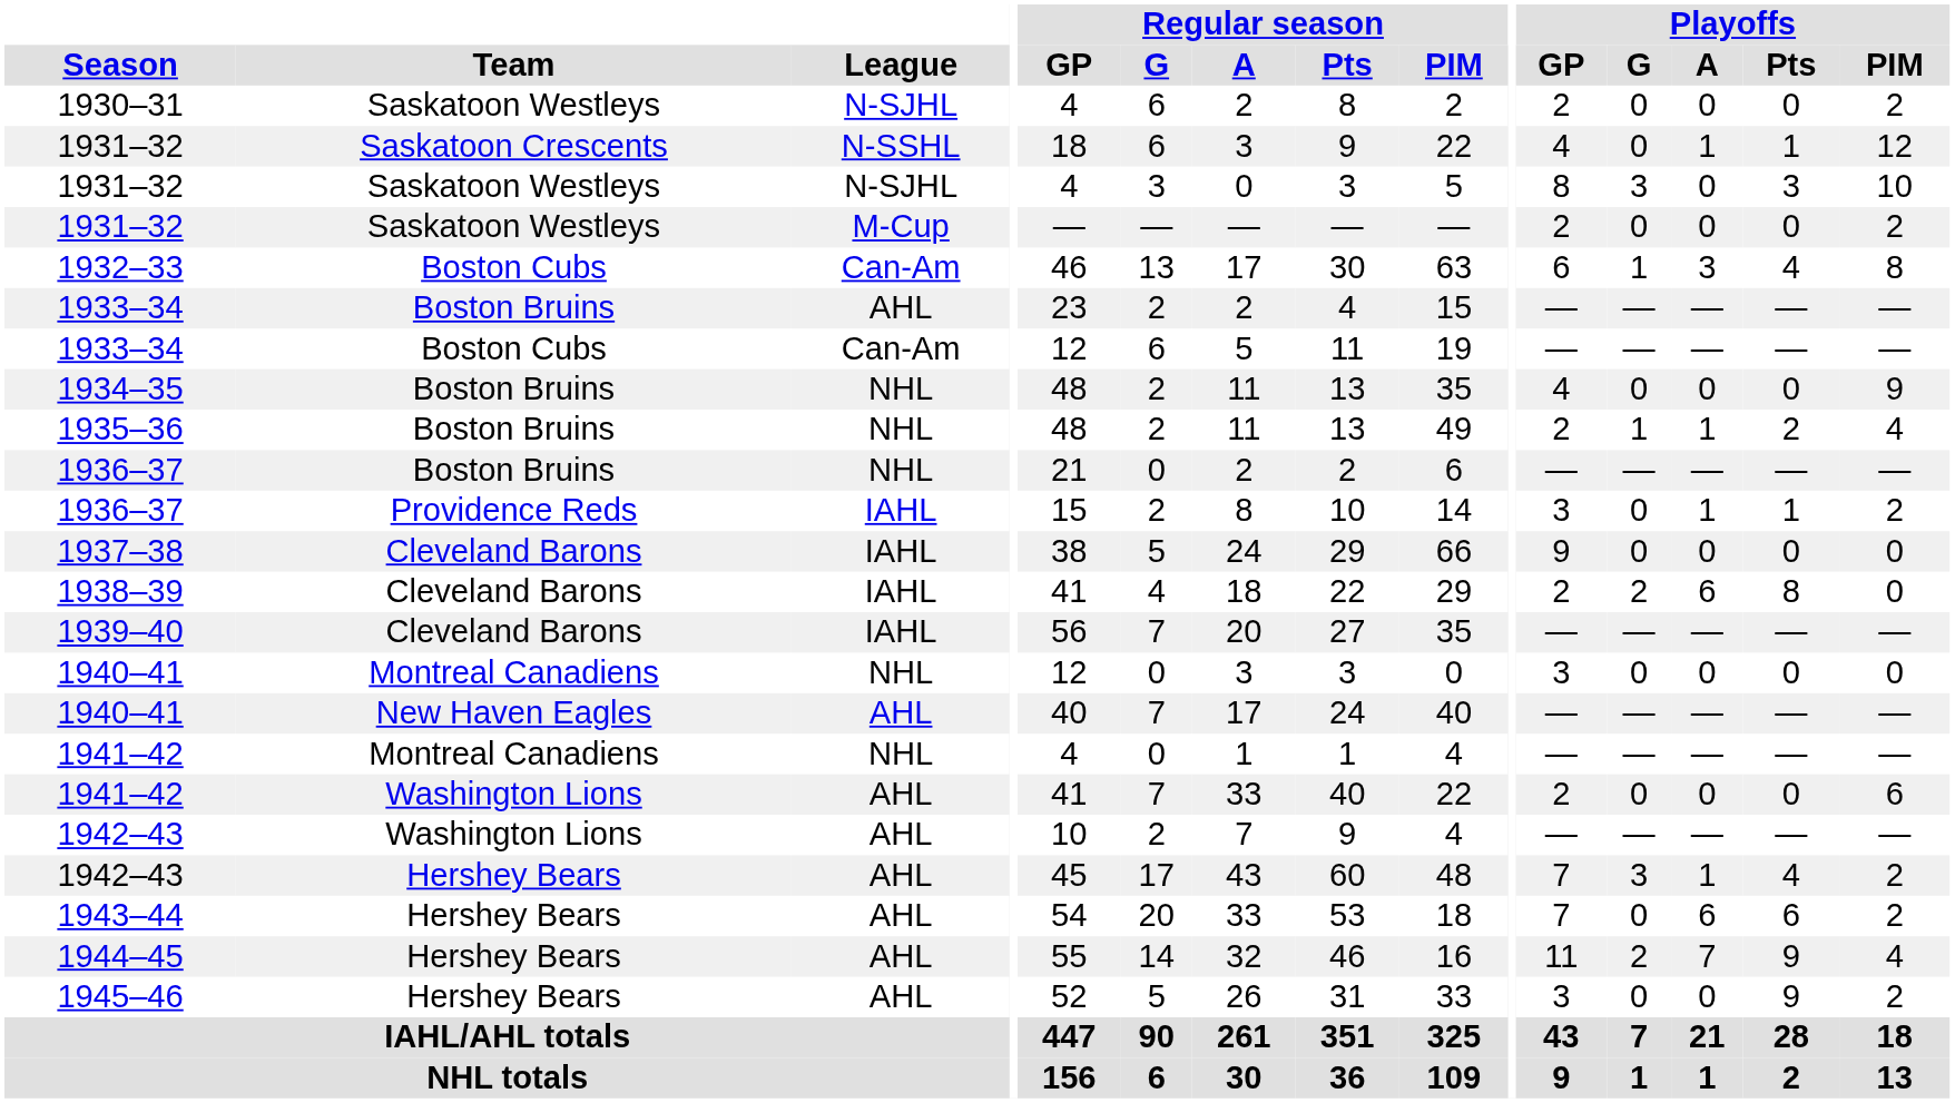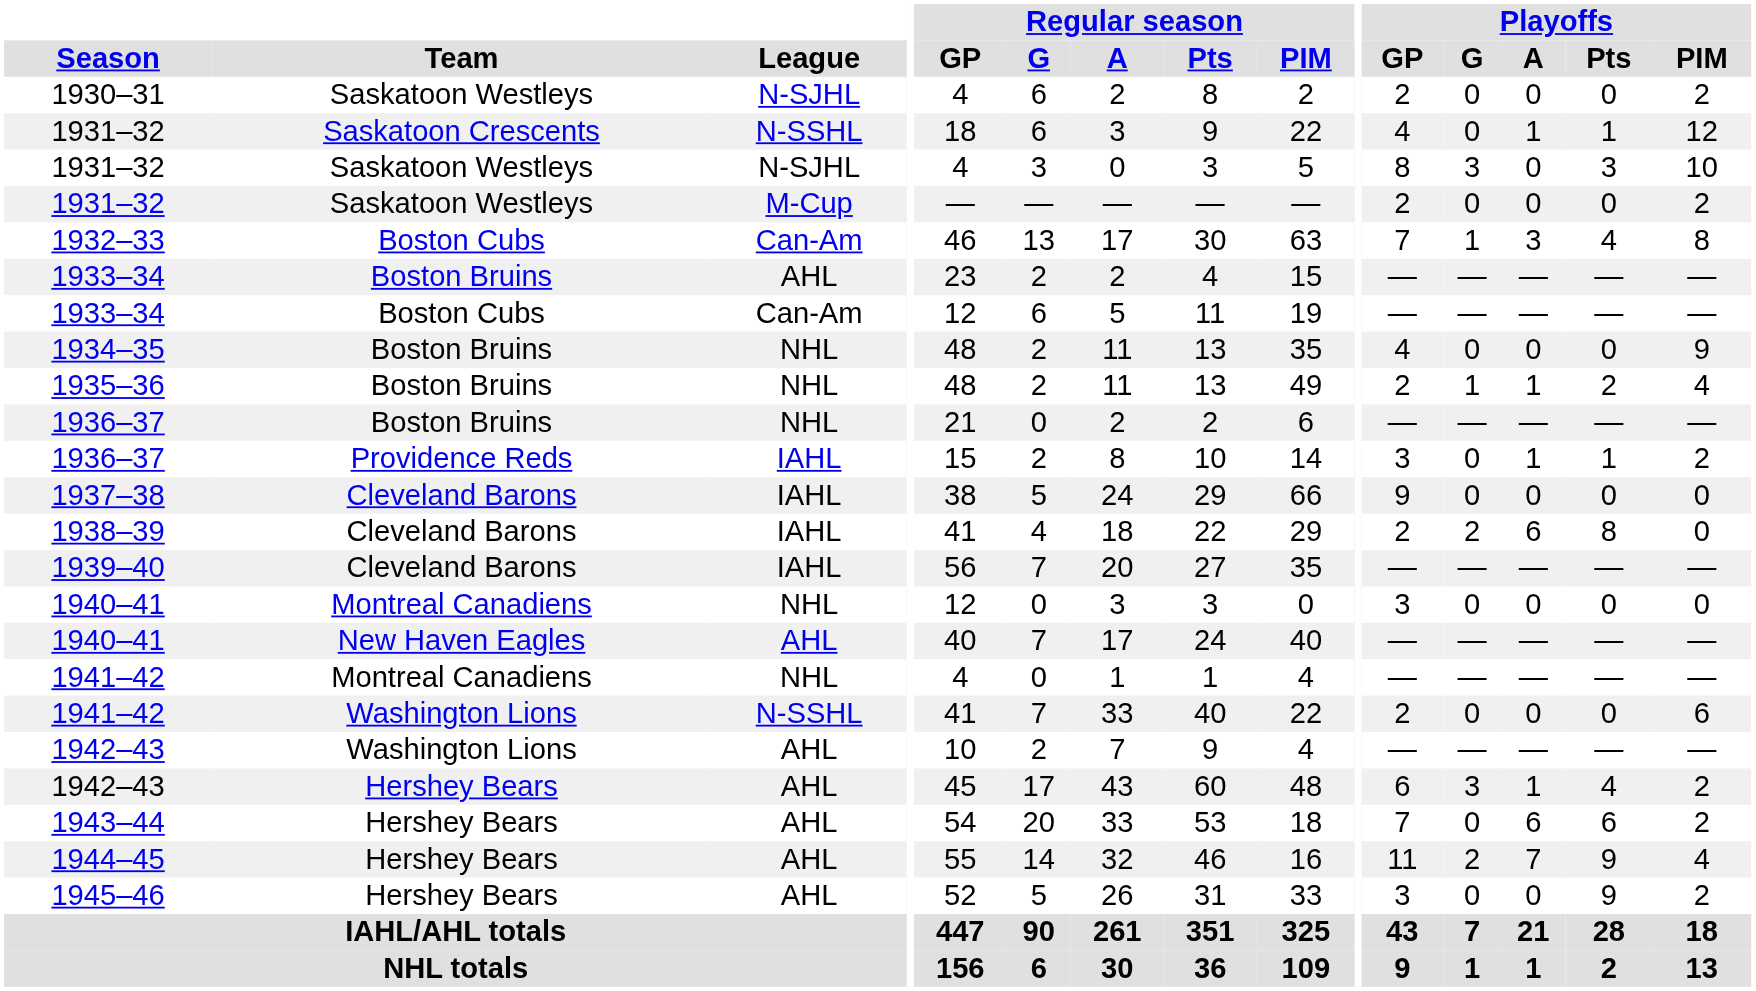1932–33 | Playoffs / GP: 6 -> 7
1941–42 / Washington Lions | League: AHL -> N-SSHL
1942–43 / Hershey Bears | Playoffs / GP: 7 -> 6
